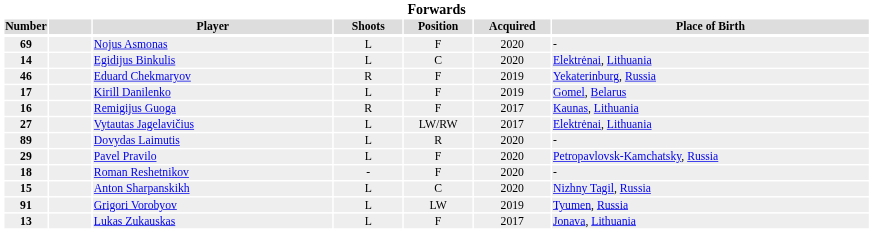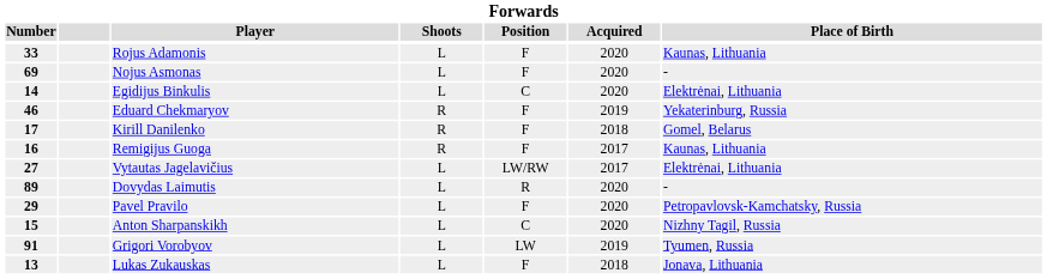+ row: 33 | Rojus Adamonis | L | F | 2020 | Kaunas, Lithuania
Kirill Danilenko | Shoots: L -> R
Kirill Danilenko | Acquired: 2019 -> 2018
- row: 18 | Roman Reshetnikov | - | F | 2020 | -
Lukas Zukauskas | Acquired: 2017 -> 2018
